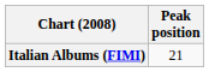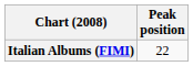Italian Albums (FIMI) | Peak position: 21 -> 22
